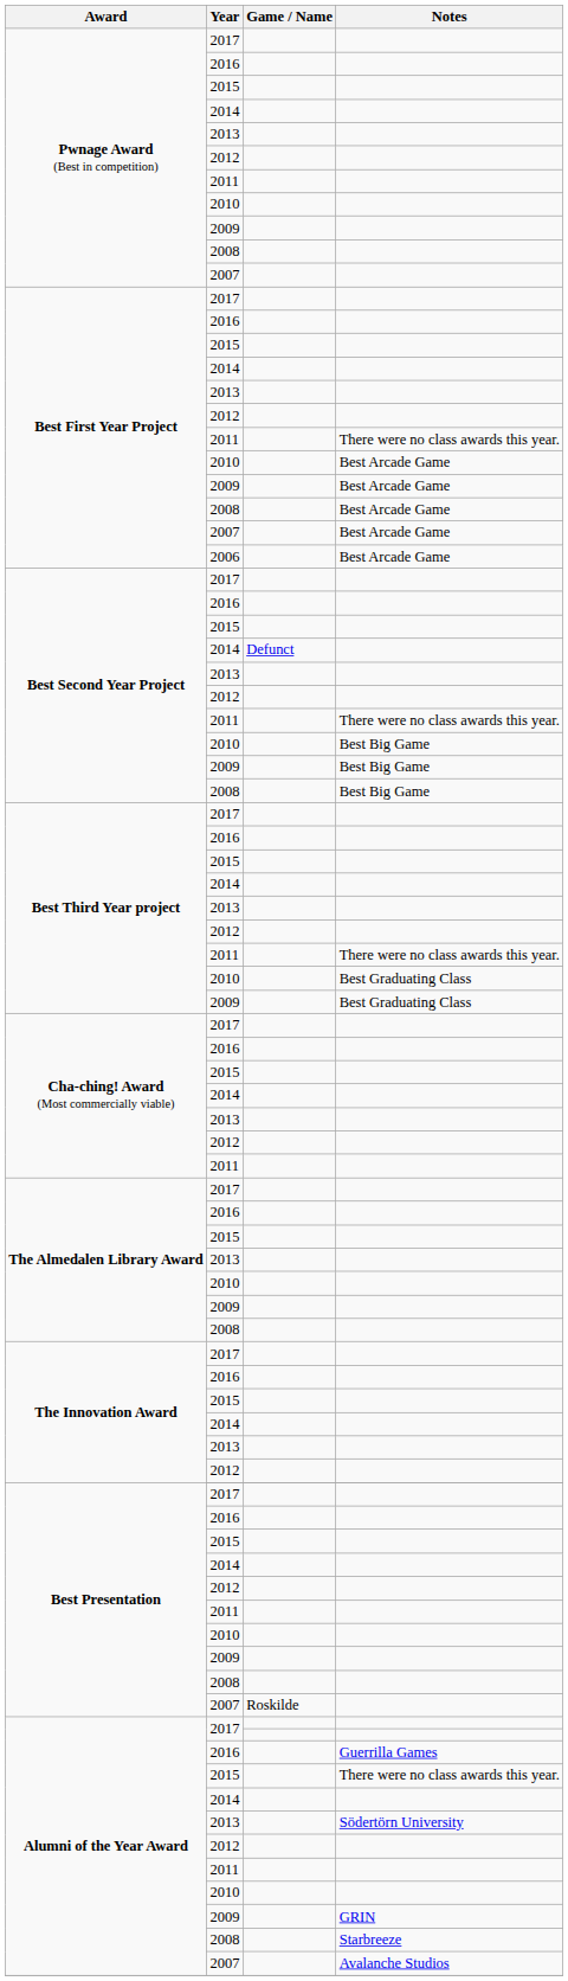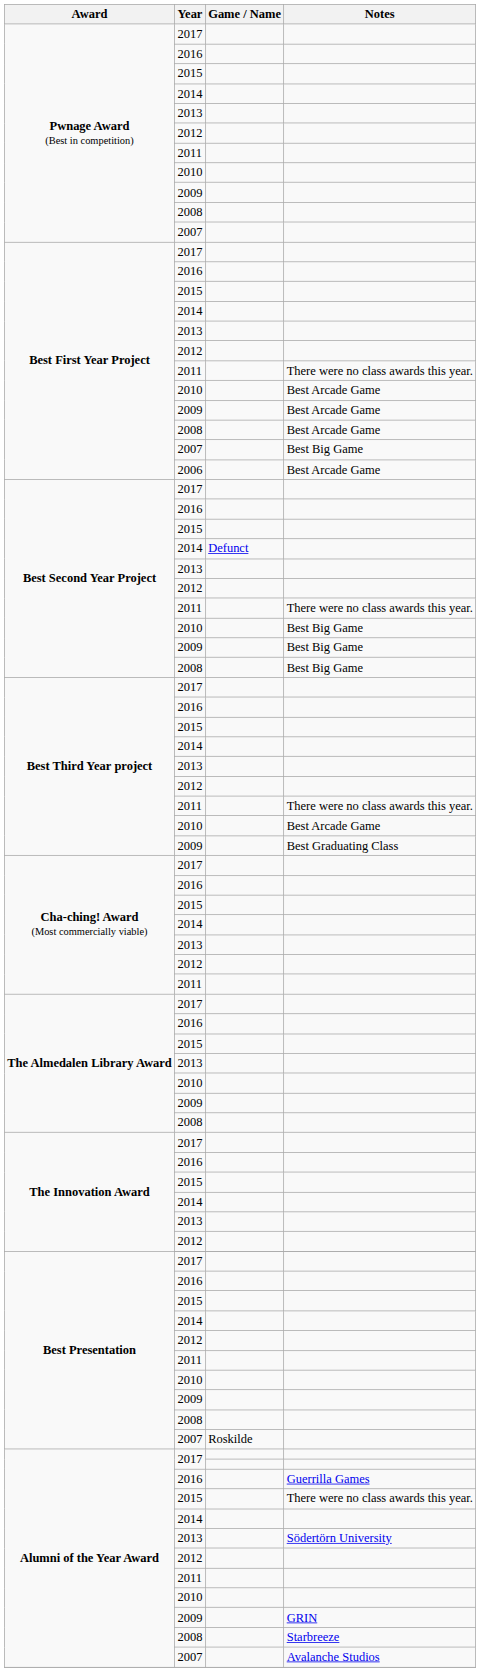Best First Year Project / 2007 | Notes: Best Arcade Game -> Best Big Game
Best Third Year project / 2010 | Notes: Best Graduating Class -> Best Arcade Game
